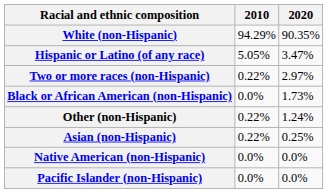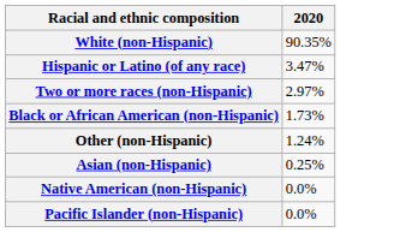- column: 2010 | 94.29% | 5.05% | 0.22% | 0.0% | 0.22% | 0.22% | 0.0% | 0.0%
